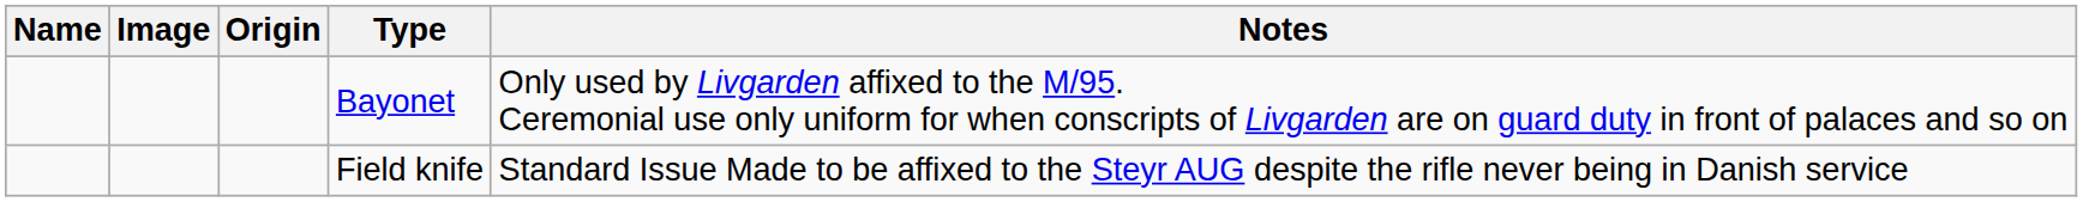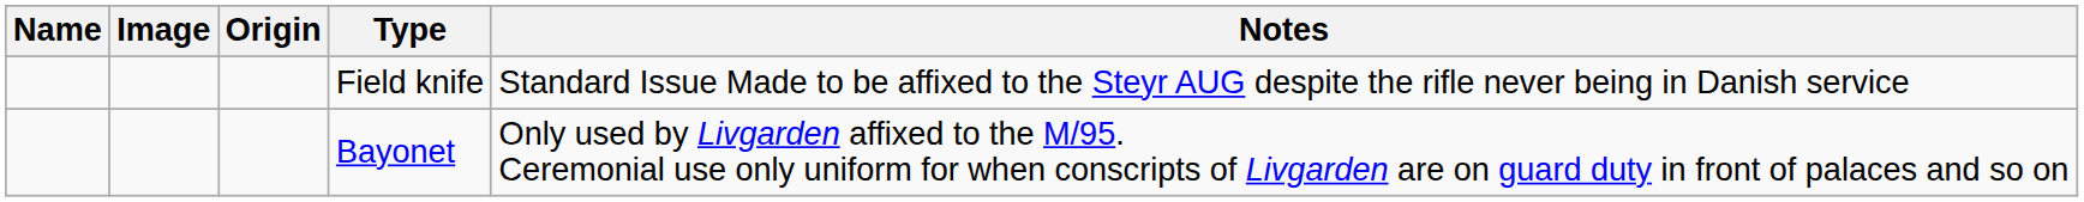rows swapped: Bayonet <-> Field knife
